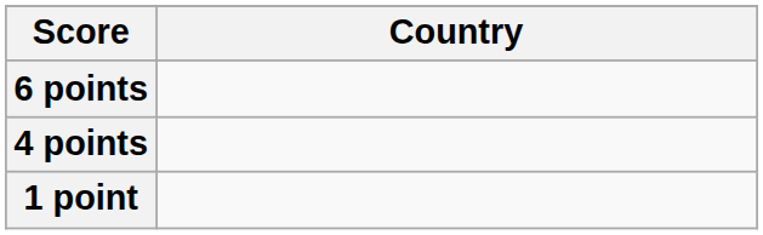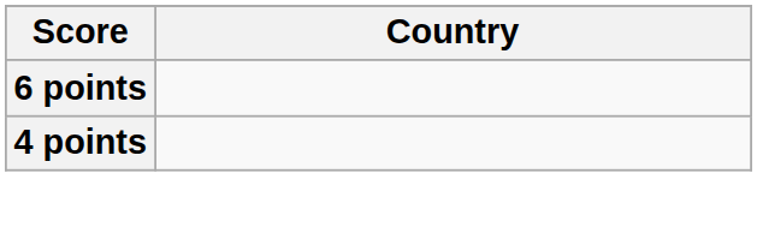- row: 1 point
